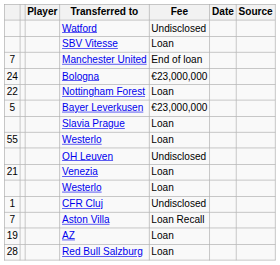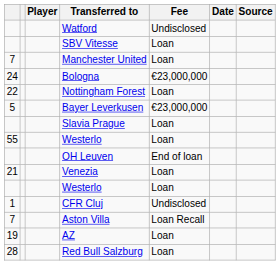Manchester United | Fee: End of loan -> Loan
OH Leuven | Fee: Undisclosed -> End of loan
